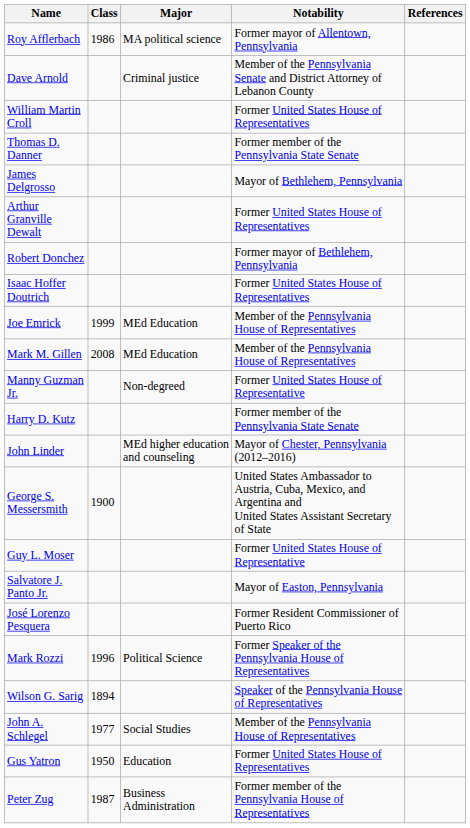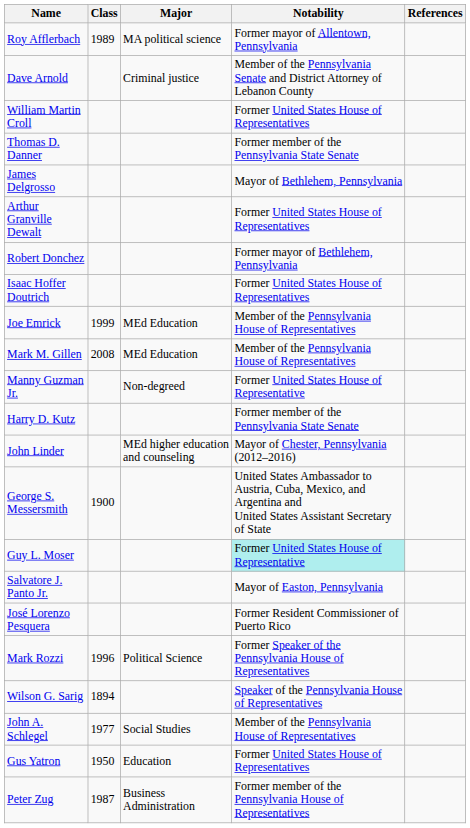Roy Afflerbach | Class: 1986 -> 1989
Guy L. Moser | Notability: no background -> paleturquoise background
